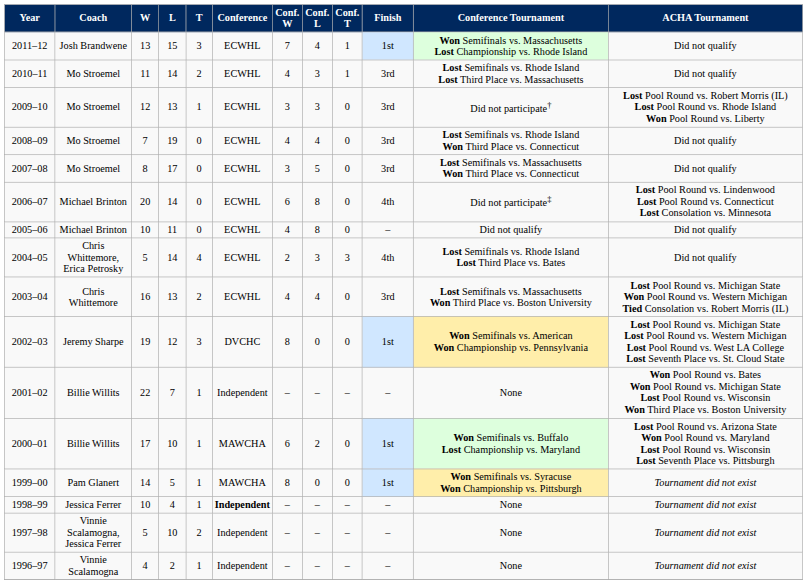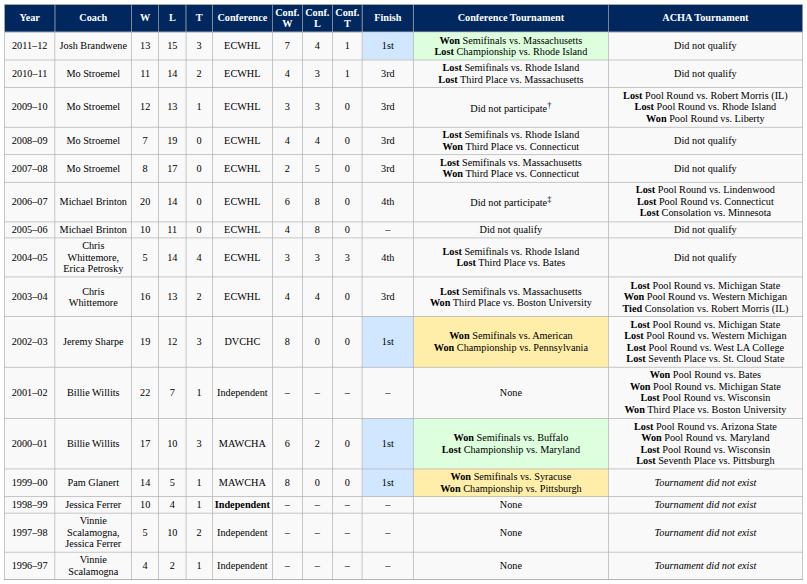2007–08 | Conf. W: 3 -> 2
2004–05 | Conf. W: 2 -> 3
2000–01 | T: 1 -> 3
